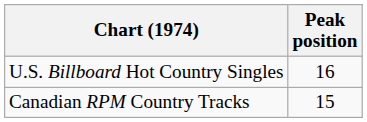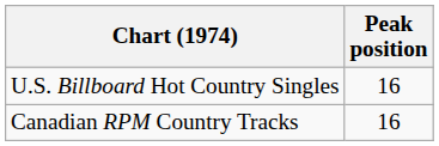Canadian RPM Country Tracks | Peak position: 15 -> 16
